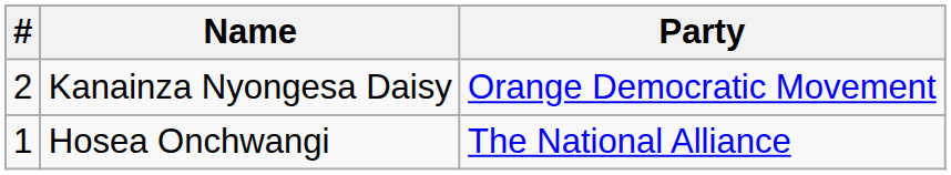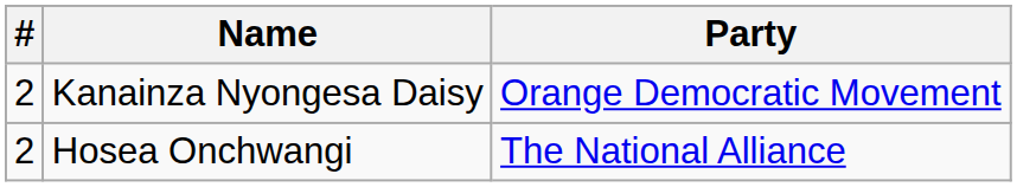Hosea Onchwangi | #: 1 -> 2
